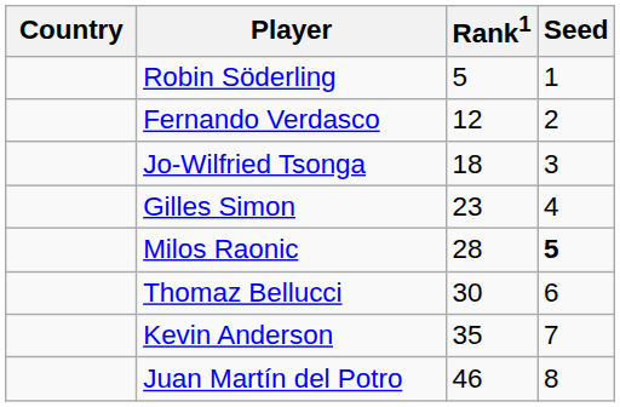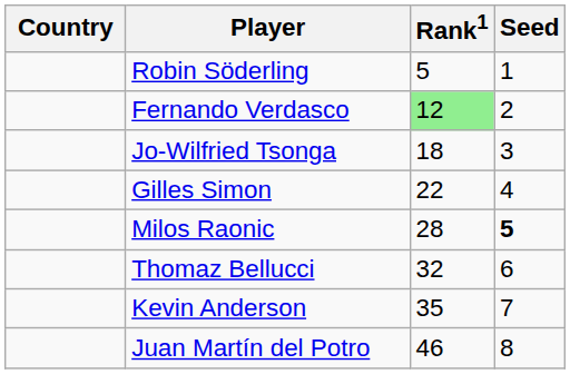Fernando Verdasco | Rank1: no background -> lightgreen background
Gilles Simon | Rank1: 23 -> 22
Thomaz Bellucci | Rank1: 30 -> 32
